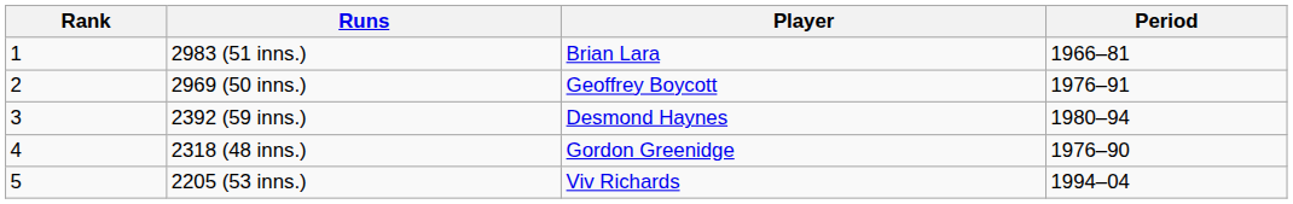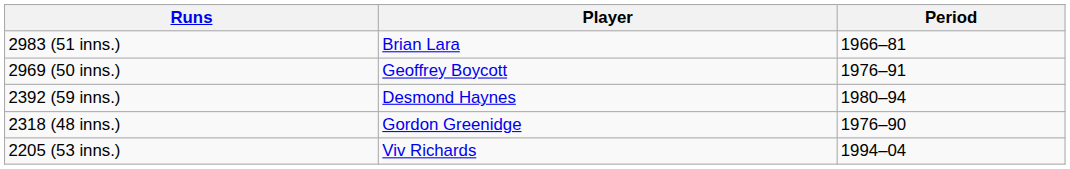- column: Rank | 1 | 2 | 3 | 4 | 5
